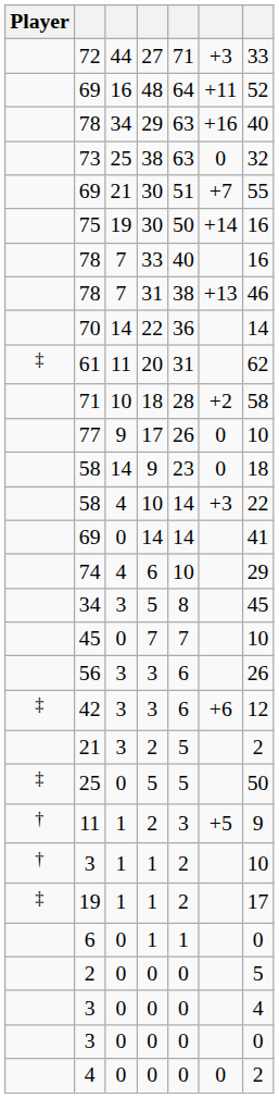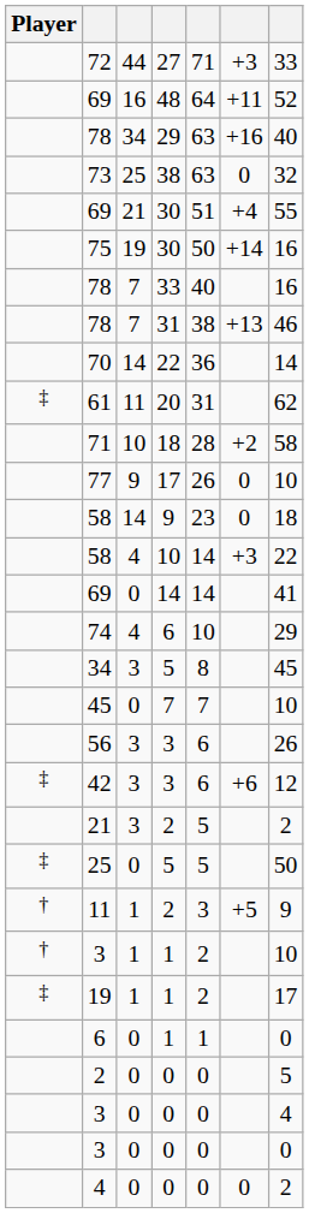69 / 30 | column 6: +7 -> +4
